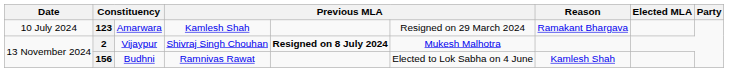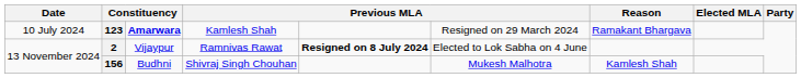123 | column 3: normal -> bold
2 | column 4: Shivraj Singh Chouhan -> Ramnivas Rawat
2 | column 6: Mukesh Malhotra -> Elected to Lok Sabha on 4 June
156 | column 4: Ramnivas Rawat -> Shivraj Singh Chouhan
156 | column 6: Elected to Lok Sabha on 4 June -> Mukesh Malhotra
